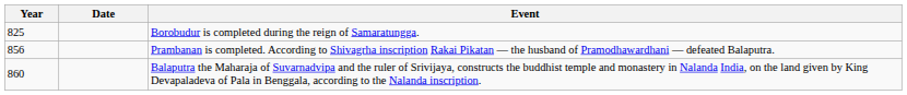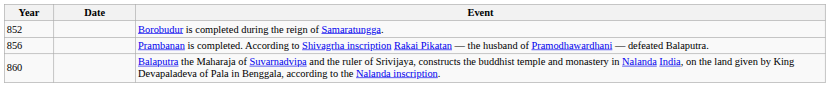Borobudur is completed during the reign of Samaratungga. | Year: 825 -> 852
